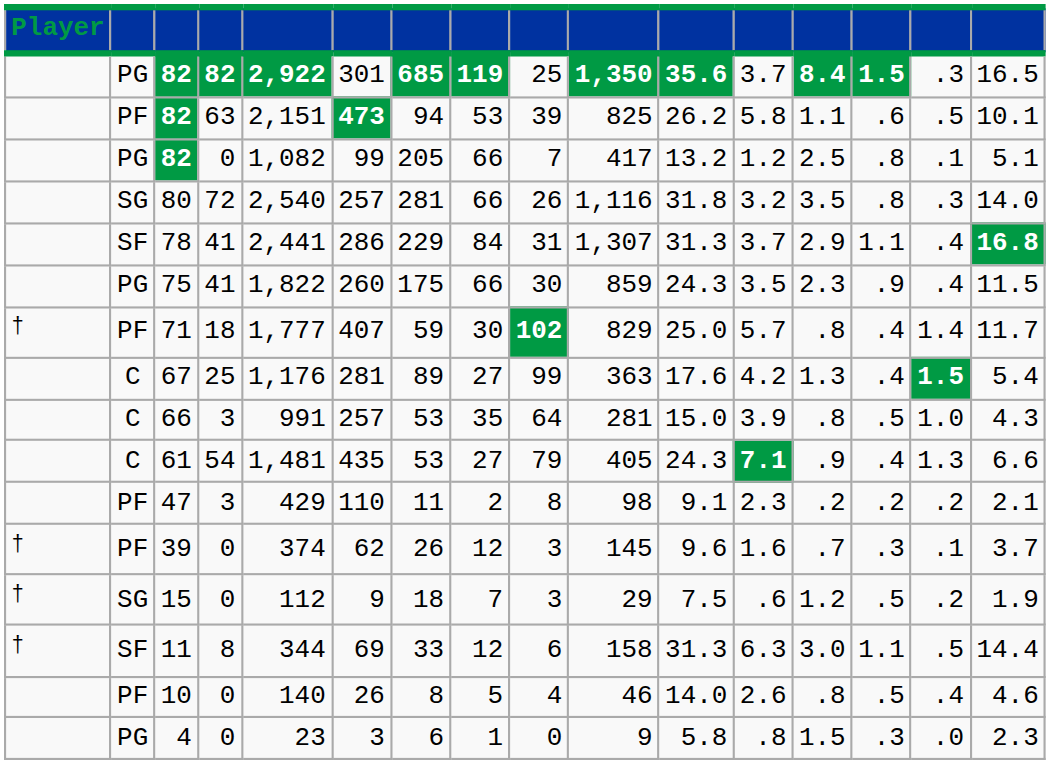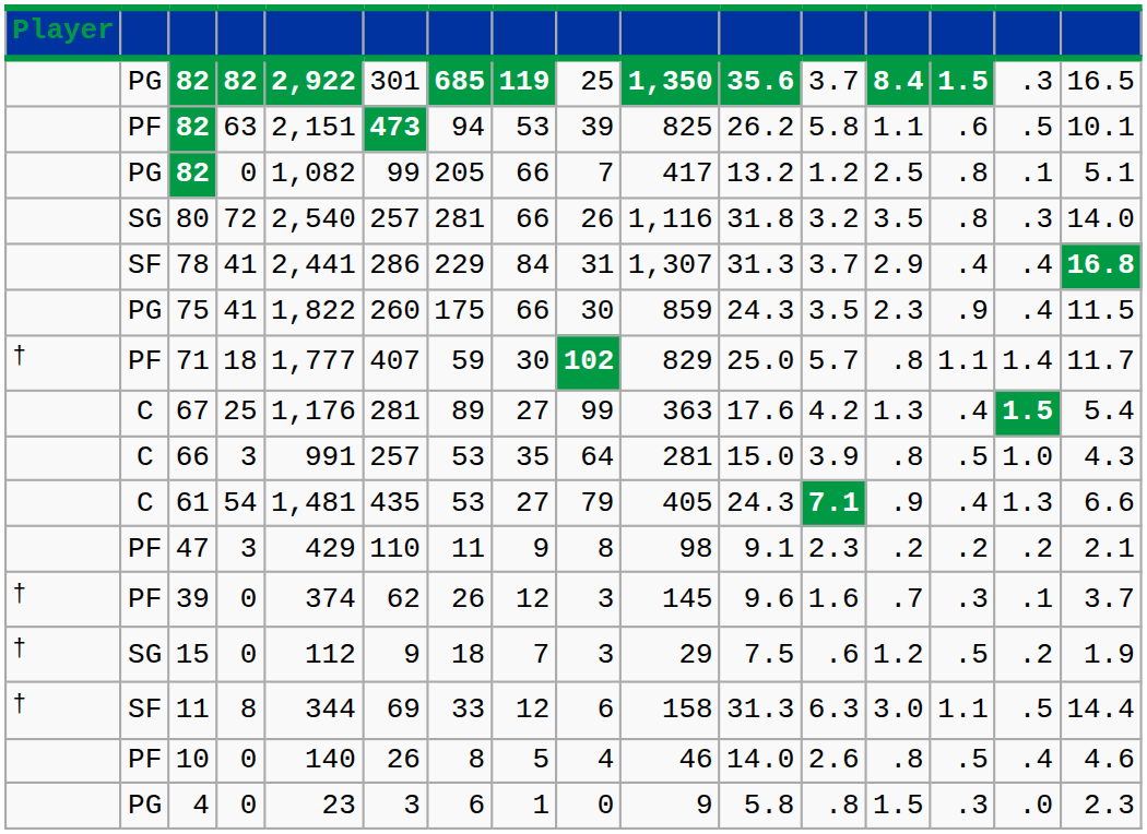78 | column 14: 1.1 -> .4
71 | column 14: .4 -> 1.1
47 | column 8: 2 -> 9
